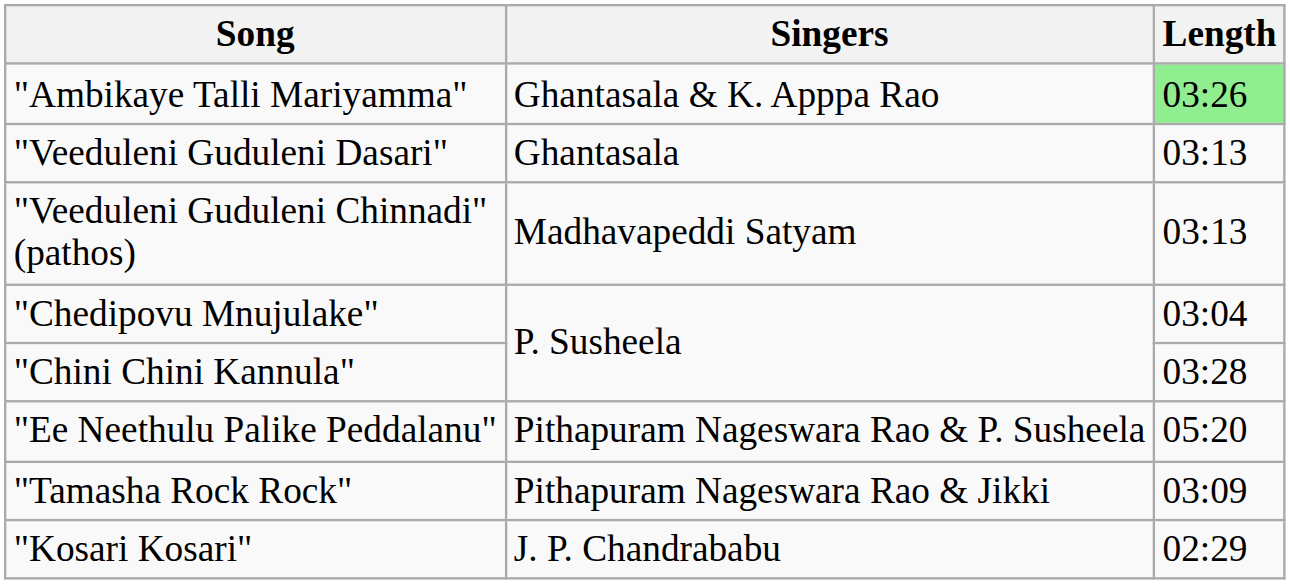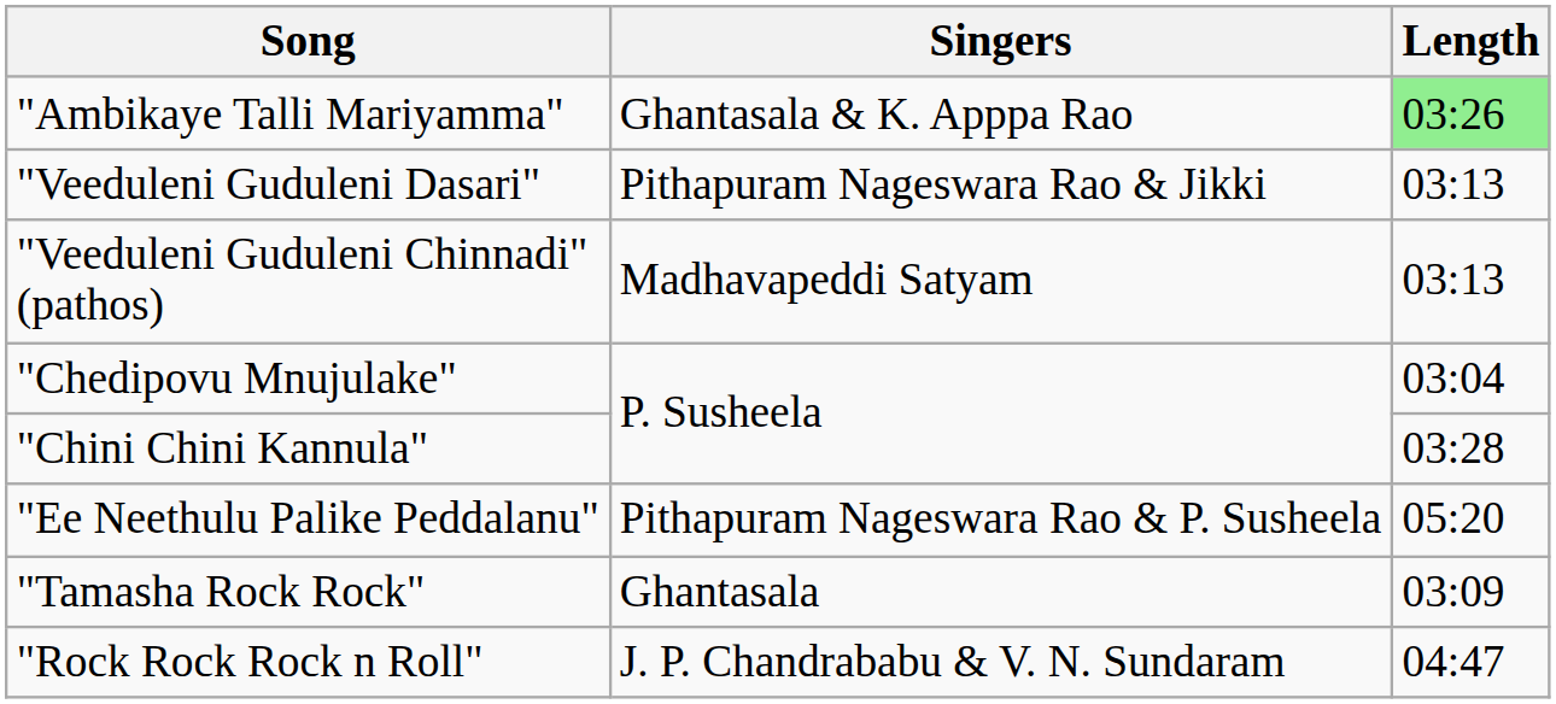"Veeduleni Guduleni Dasari" | Singers: Ghantasala -> Pithapuram Nageswara Rao & Jikki
"Tamasha Rock Rock" | Singers: Pithapuram Nageswara Rao & Jikki -> Ghantasala
+ row: "Rock Rock Rock n Roll" | J. P. Chandrababu & V. N. Sundaram | 04:47
- row: "Kosari Kosari" | J. P. Chandrababu | 02:29
